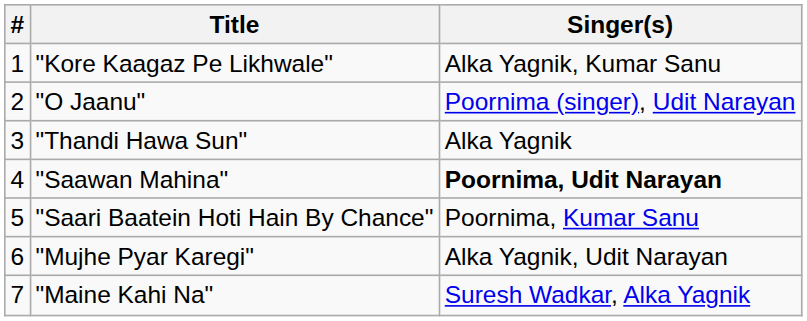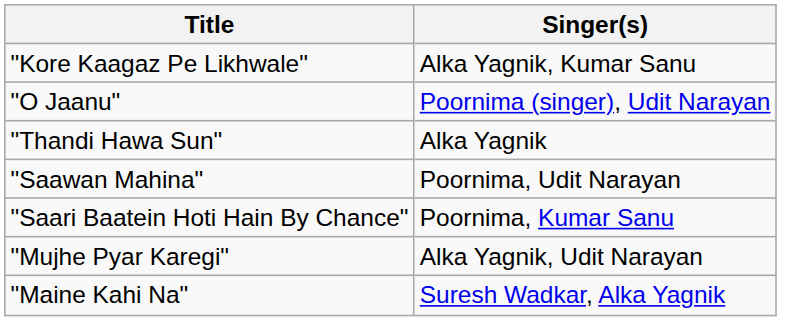- column: # | 1 | 2 | 3 | 4 | 5 | 6 | 7
"Saawan Mahina" | Singer(s): bold -> normal
